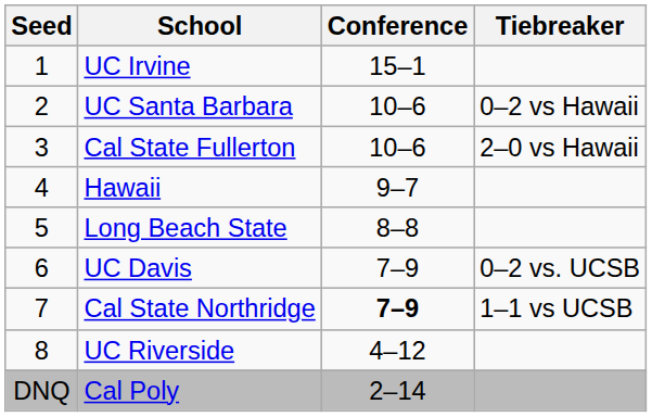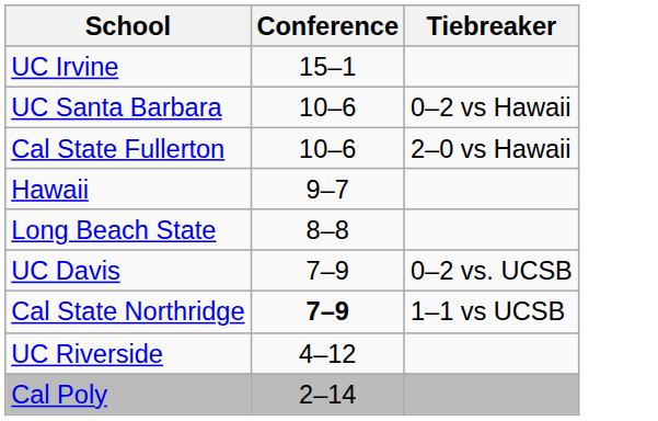- column: Seed | 1 | 2 | 3 | 4 | 5 | 6 | 7 | 8 | DNQ
